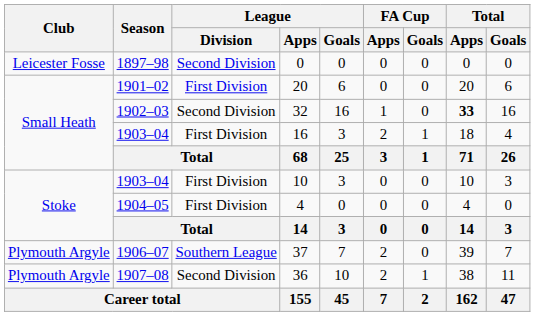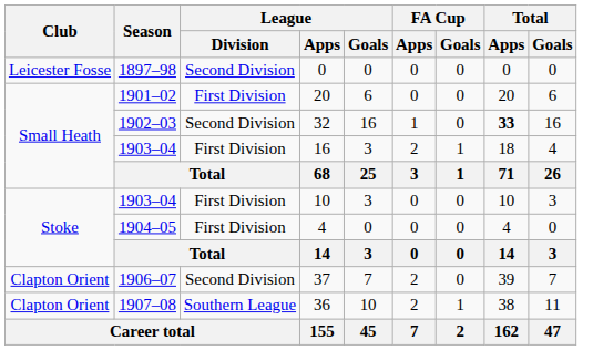37 | Club: Plymouth Argyle -> Clapton Orient
37 | League / Division: Southern League -> Second Division
36 | Club: Plymouth Argyle -> Clapton Orient
36 | League / Division: Second Division -> Southern League
